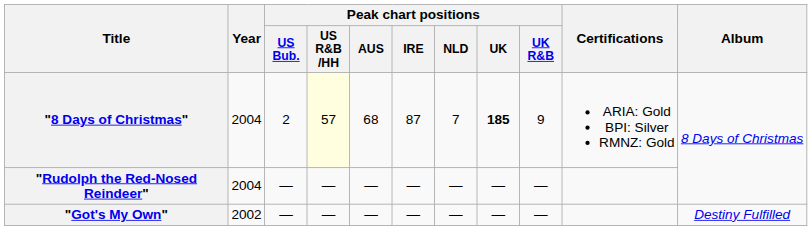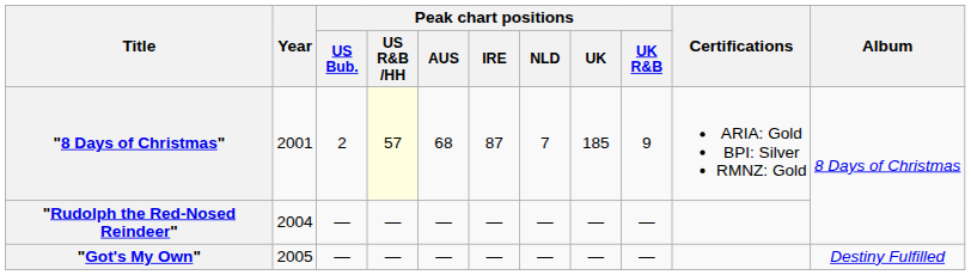"8 Days of Christmas" | Year: 2004 -> 2001
"8 Days of Christmas" | Peak chart positions / UK: bold -> normal
"Got's My Own" | Year: 2002 -> 2005
